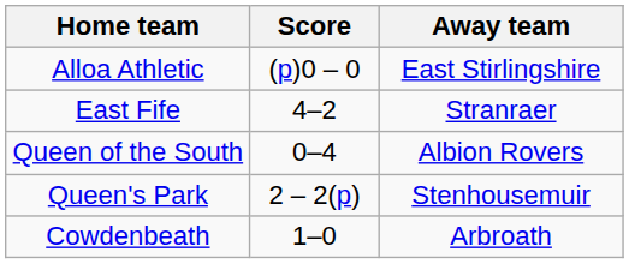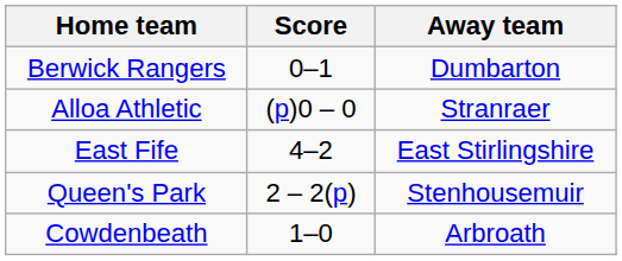+ row: Berwick Rangers | 0–1 | Dumbarton
Alloa Athletic | Away team: East Stirlingshire -> Stranraer
East Fife | Away team: Stranraer -> East Stirlingshire
- row: Queen of the South | 0–4 | Albion Rovers
